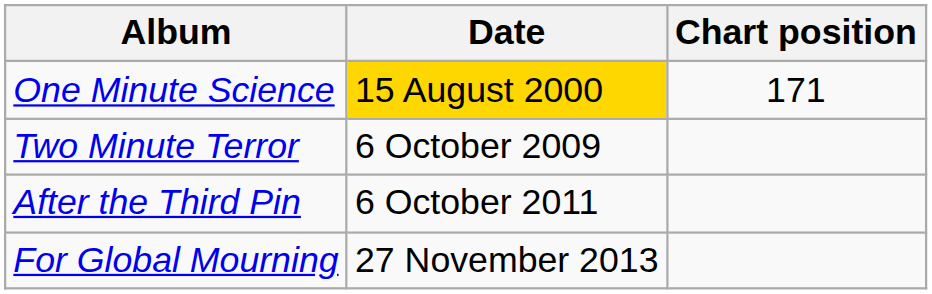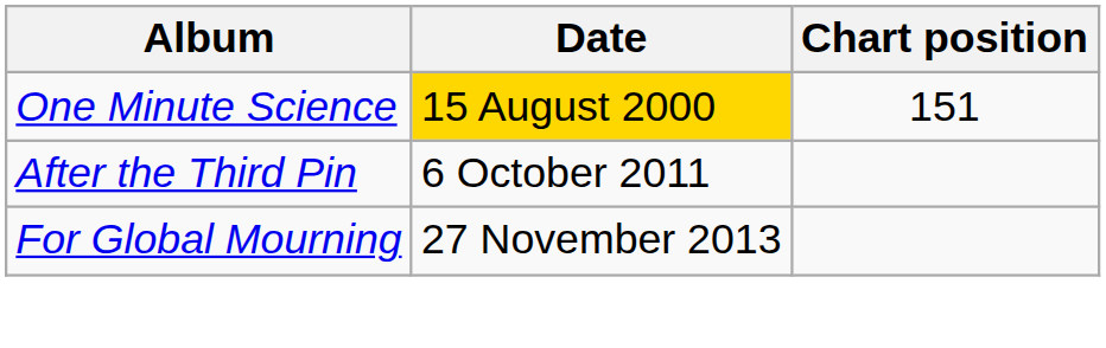One Minute Science | Chart position: 171 -> 151
- row: Two Minute Terror | 6 October 2009
